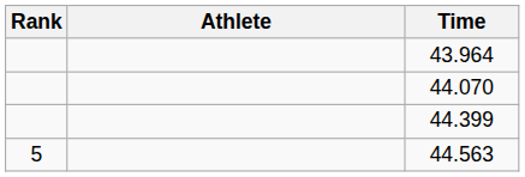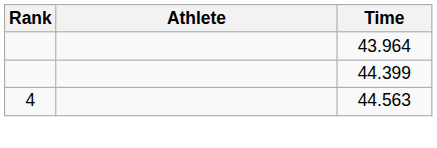- row: 44.070
44.563 | Rank: 5 -> 4
